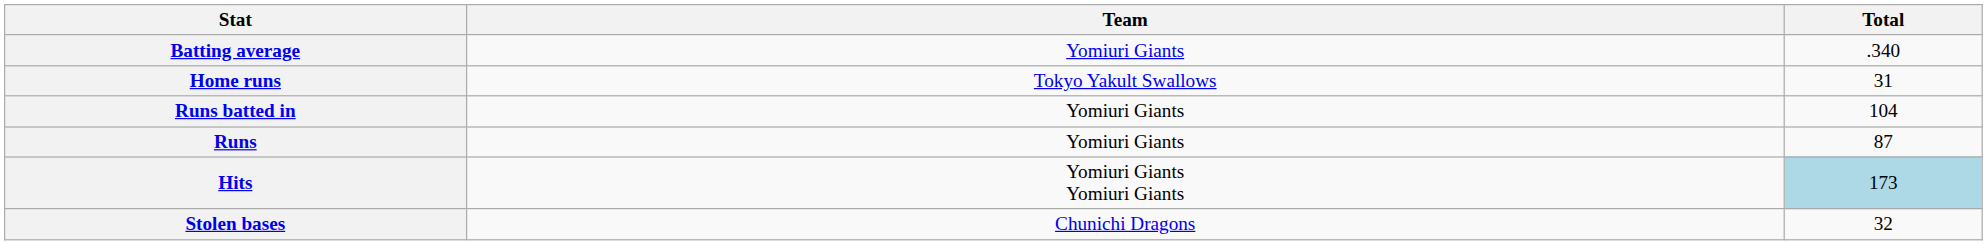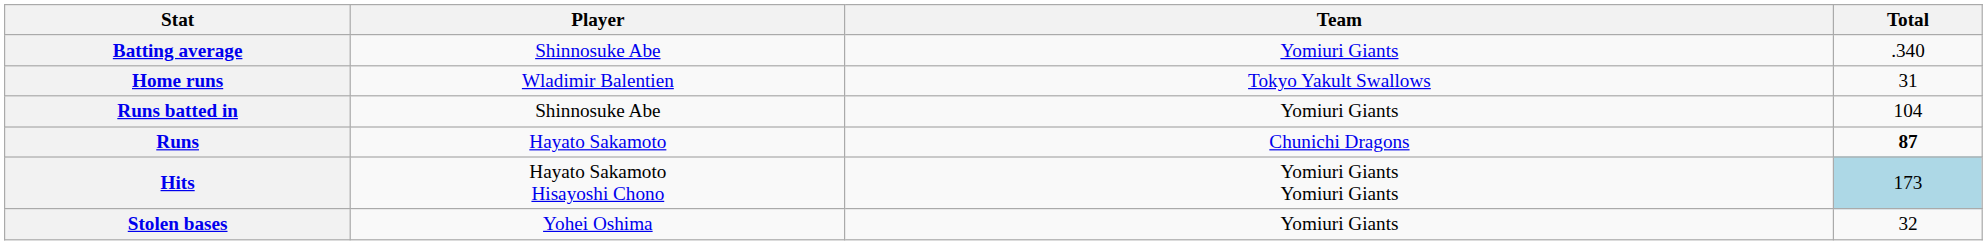+ column: Player | Shinnosuke Abe | Wladimir Balentien | Shinnosuke Abe | Hayato Sakamoto | Hayato Sakamoto Hisayoshi Chono | Yohei Oshima
Runs | Team: Yomiuri Giants -> Chunichi Dragons
Runs | Total: normal -> bold
Stolen bases | Team: Chunichi Dragons -> Yomiuri Giants
